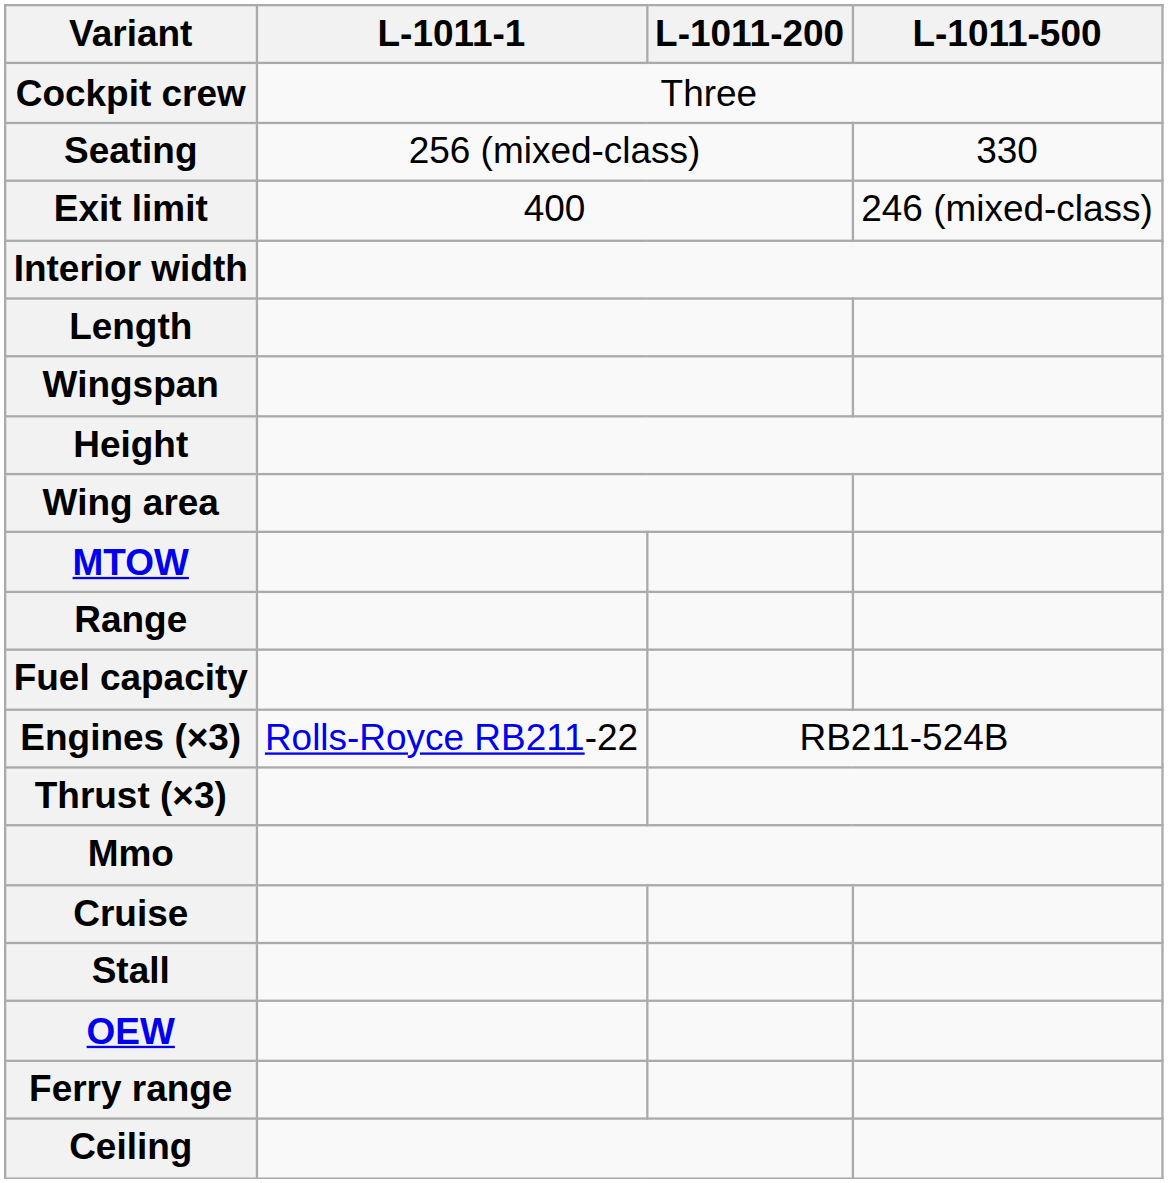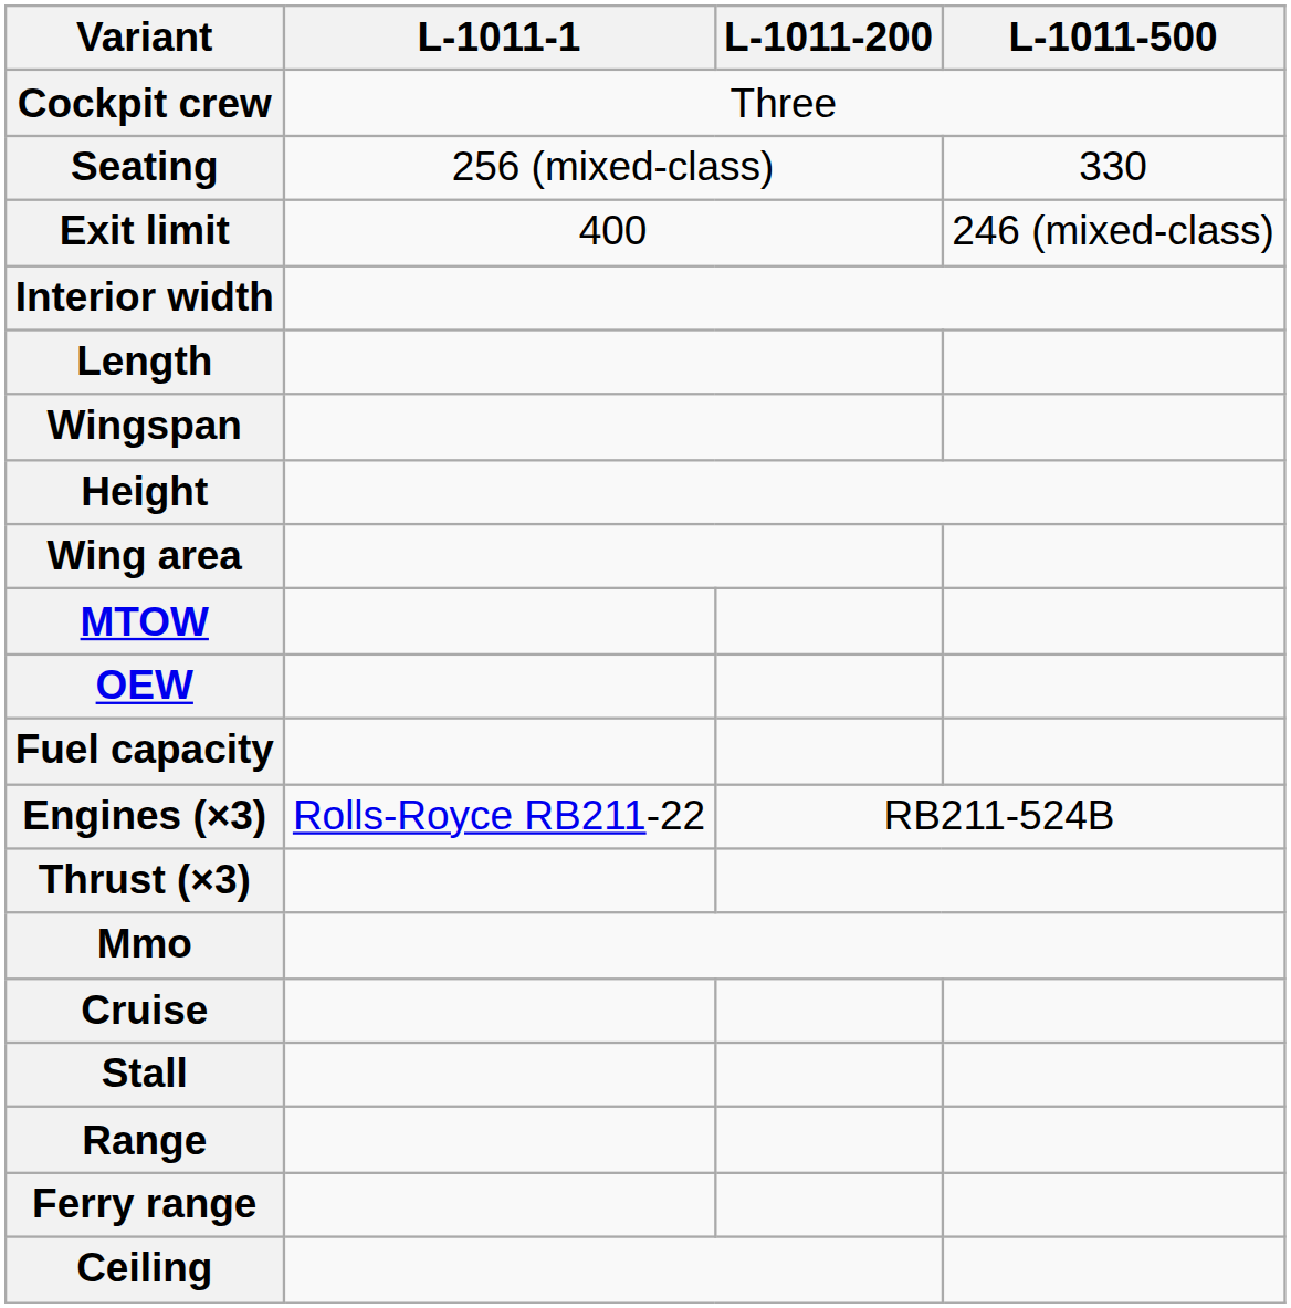rows swapped: OEW <-> Range
